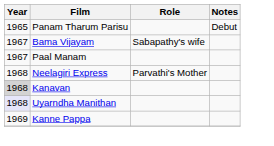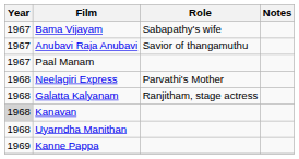- row: 1965 | Panam Tharum Parisu | Debut
+ row: 1967 | Anubavi Raja Anubavi | Savior of thangamuthu
+ row: 1968 | Galatta Kalyanam | Ranjitham, stage actress
Uyarndha Manithan | Year: lavender background -> no background
